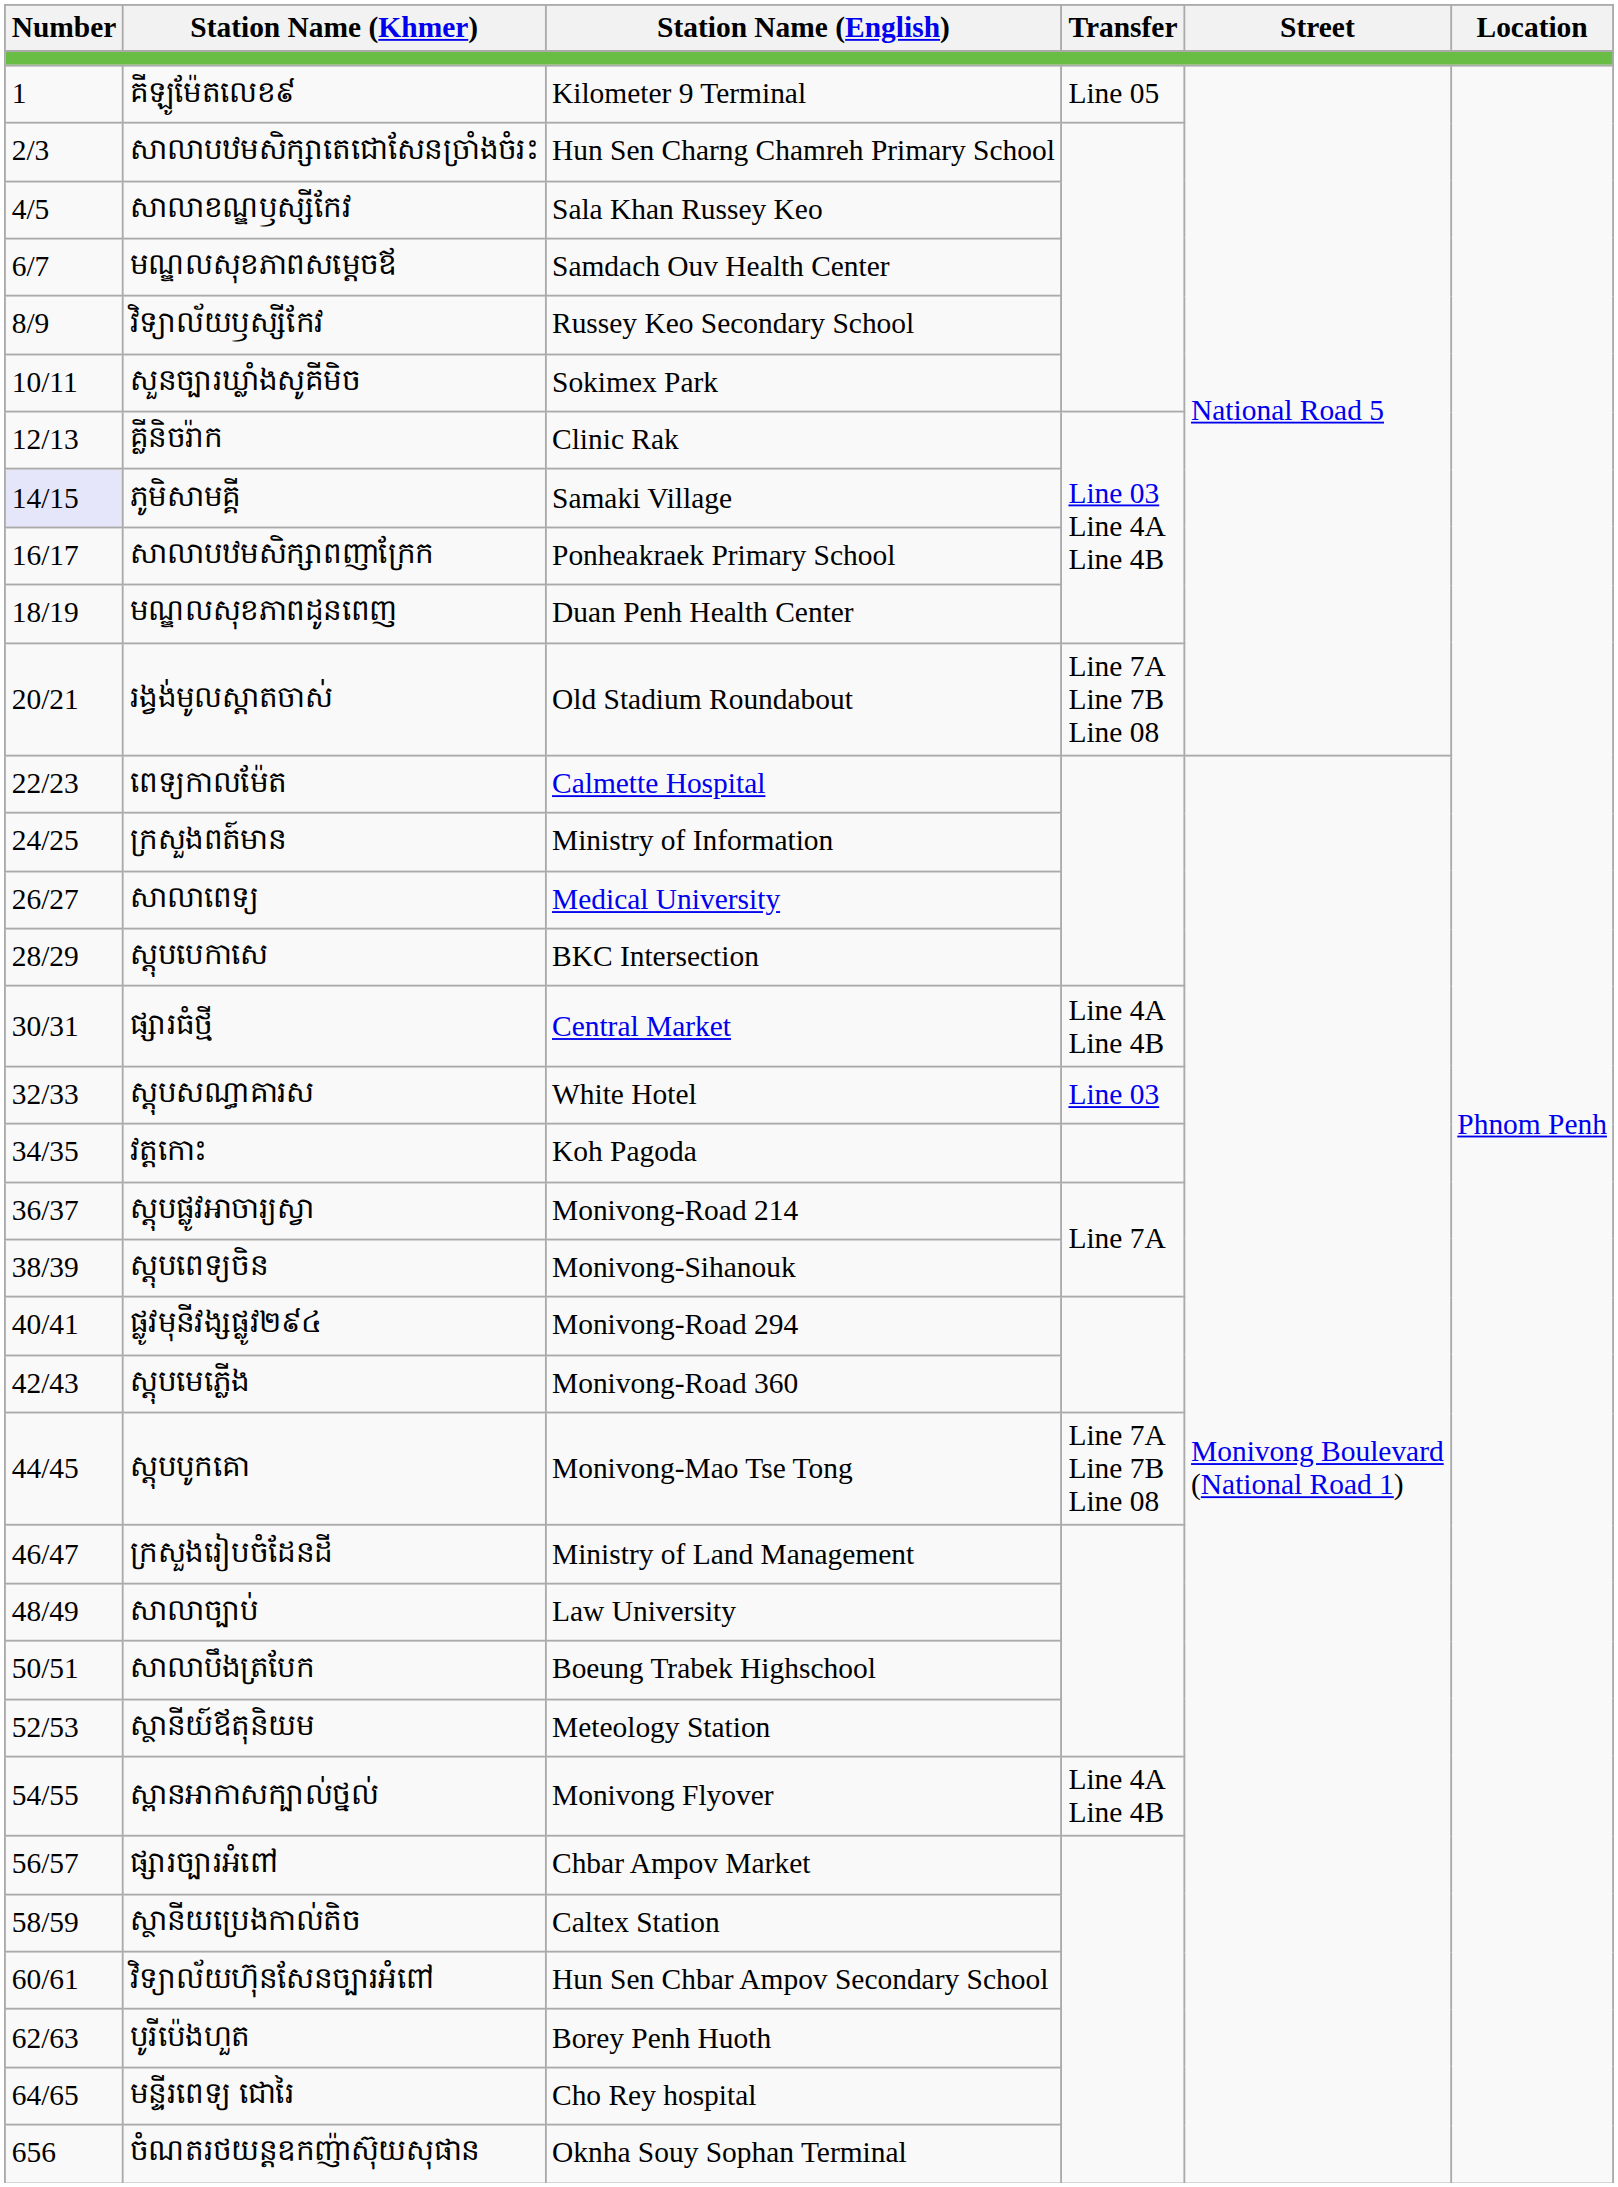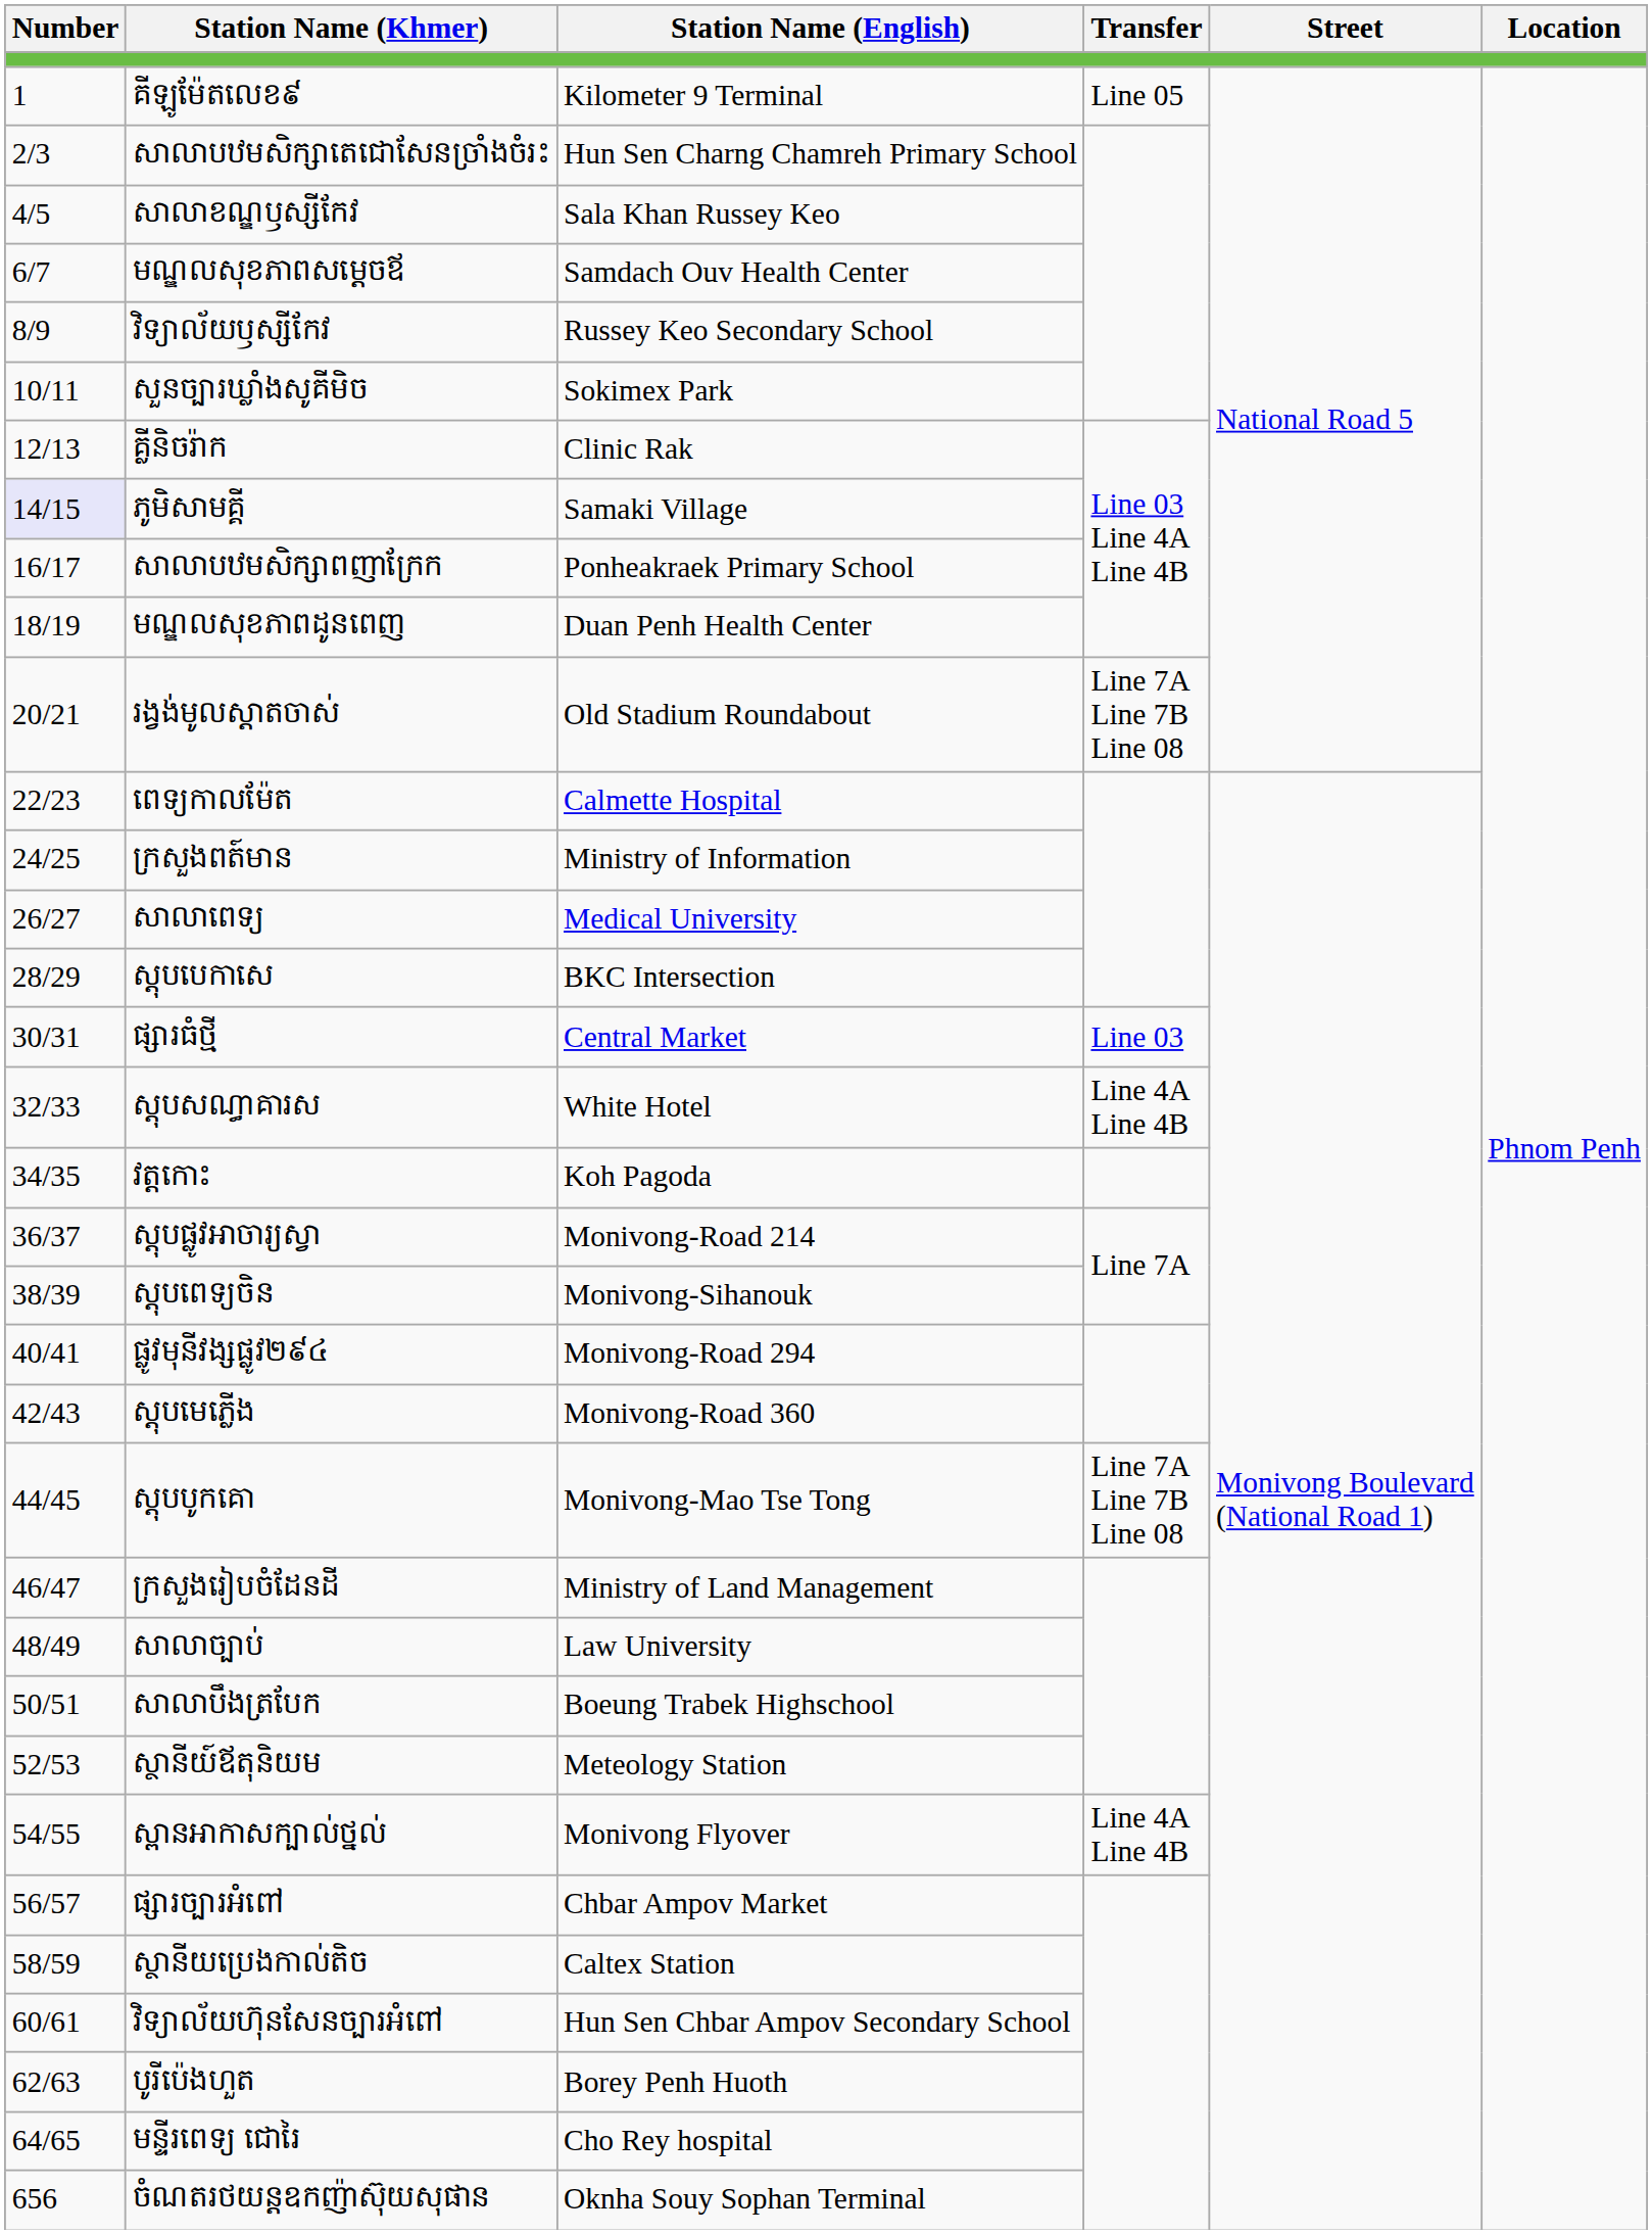ផ្សារធំថ្មី | Transfer: Line 4A Line 4B -> Line 03
ស្តុបសណ្ធាគារស | Transfer: Line 03 -> Line 4A Line 4B
